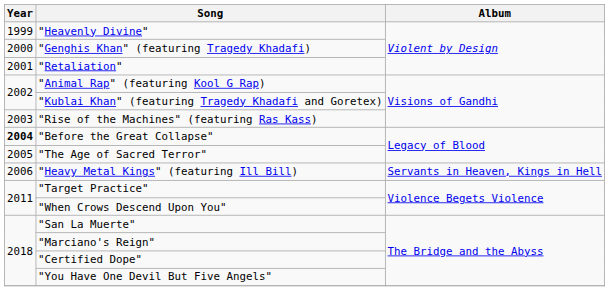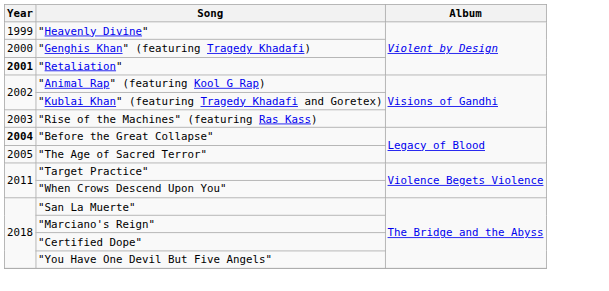"Retaliation" | Year: normal -> bold
- row: 2006 | "Heavy Metal Kings" (featuring Ill Bill) | Servants in Heaven, Kings in Hell
